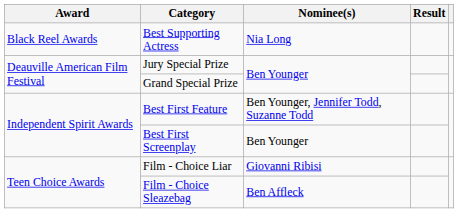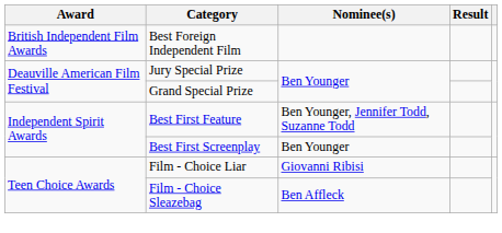- row: Black Reel Awards | Best Supporting Actress | Nia Long
+ row: British Independent Film Awards | Best Foreign Independent Film
